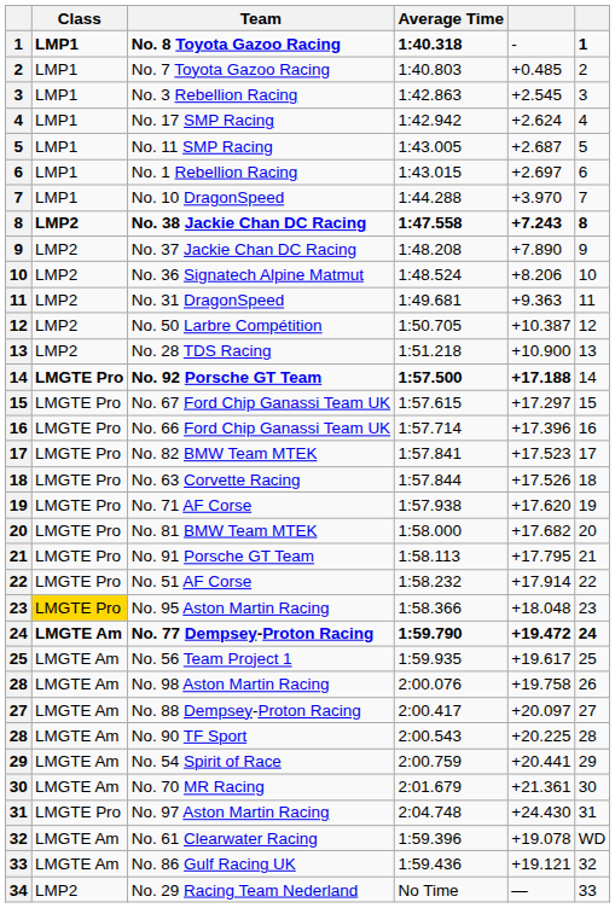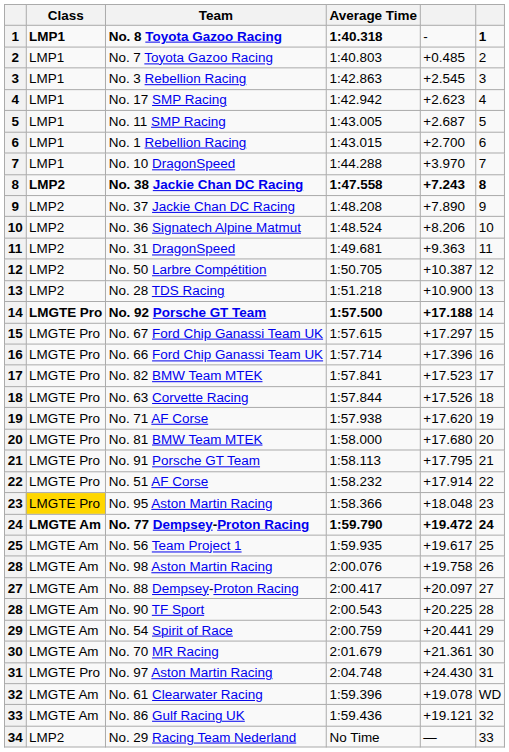No. 17 SMP Racing | column 5: +2.624 -> +2.623
No. 1 Rebellion Racing | column 5: +2.697 -> +2.700
No. 81 BMW Team MTEK | column 5: +17.682 -> +17.680
